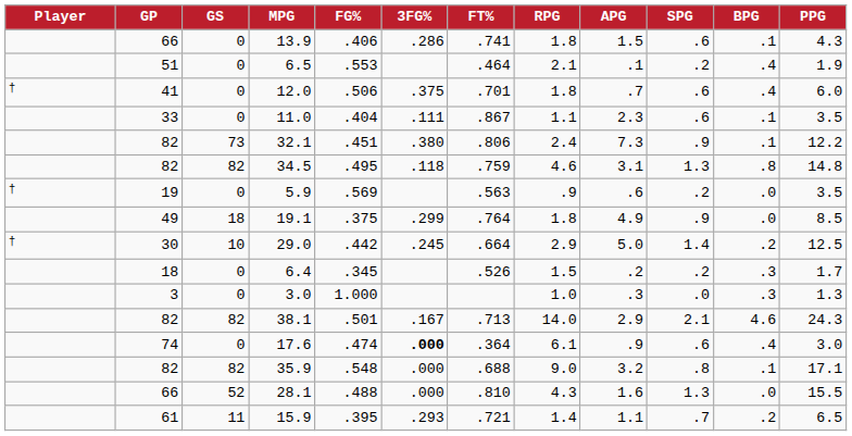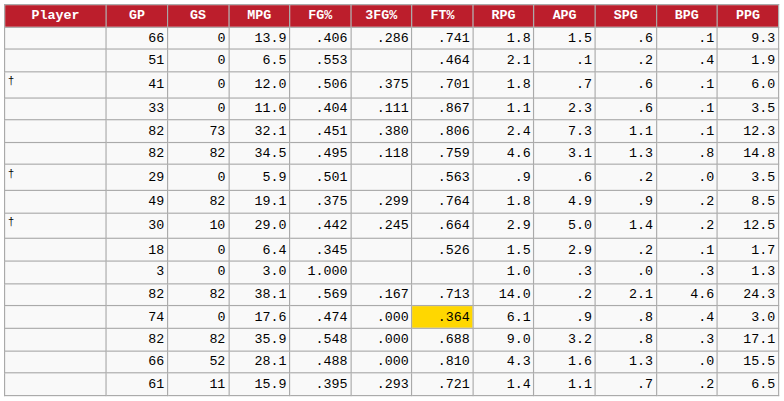13.9 | PPG: 4.3 -> 9.3
12.0 | BPG: .4 -> .1
32.1 | SPG: .9 -> 1.1
32.1 | PPG: 12.2 -> 12.3
5.9 | GP: 19 -> 29
5.9 | FG%: .569 -> .501
19.1 | GS: 18 -> 82
19.1 | BPG: .0 -> .2
6.4 | APG: .2 -> 2.9
6.4 | BPG: .3 -> .1
38.1 | FG%: .501 -> .569
38.1 | APG: 2.9 -> .2
17.6 | 3FG%: bold -> normal
17.6 | FT%: no background -> gold background
17.6 | SPG: .6 -> .8
35.9 | BPG: .1 -> .3
